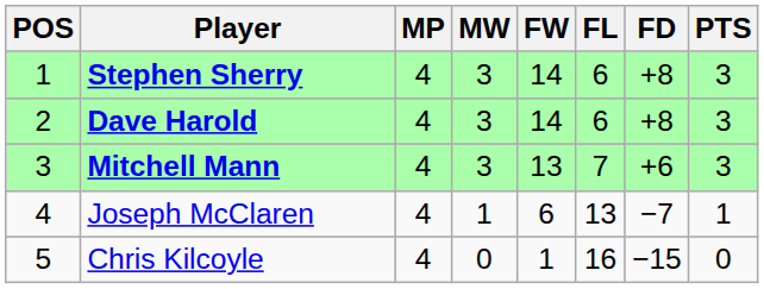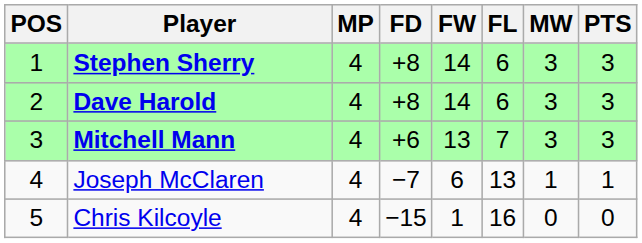columns swapped: MW <-> FD
